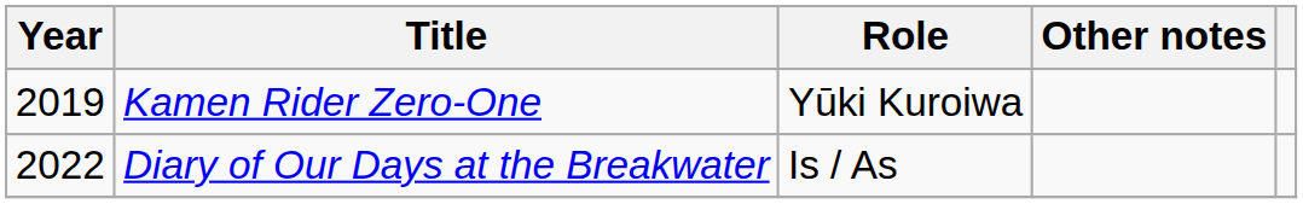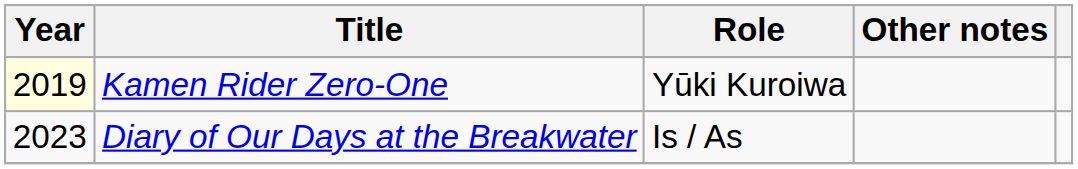Kamen Rider Zero-One | Year: no background -> lightyellow background
Diary of Our Days at the Breakwater | Year: 2022 -> 2023
